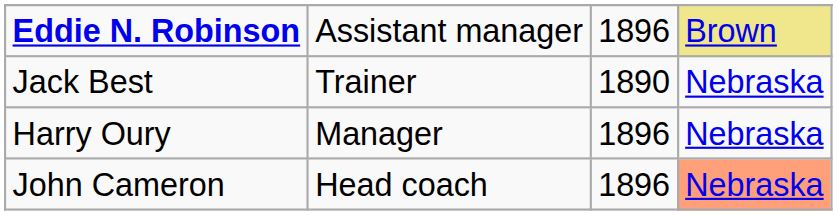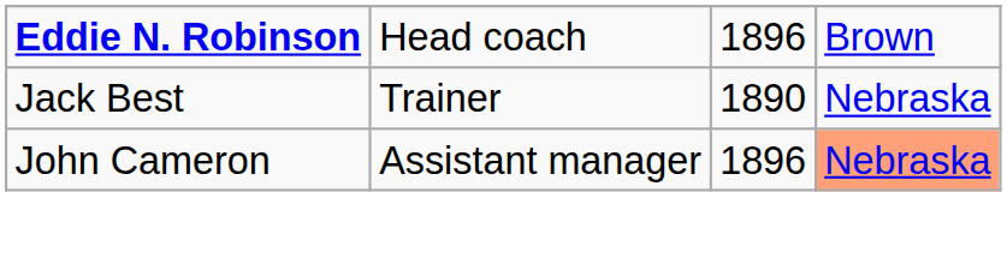Eddie N. Robinson | column 2: Assistant manager -> Head coach
Eddie N. Robinson | column 4: khaki background -> no background
- row: Harry Oury | Manager | 1896 | Nebraska
John Cameron | column 2: Head coach -> Assistant manager
